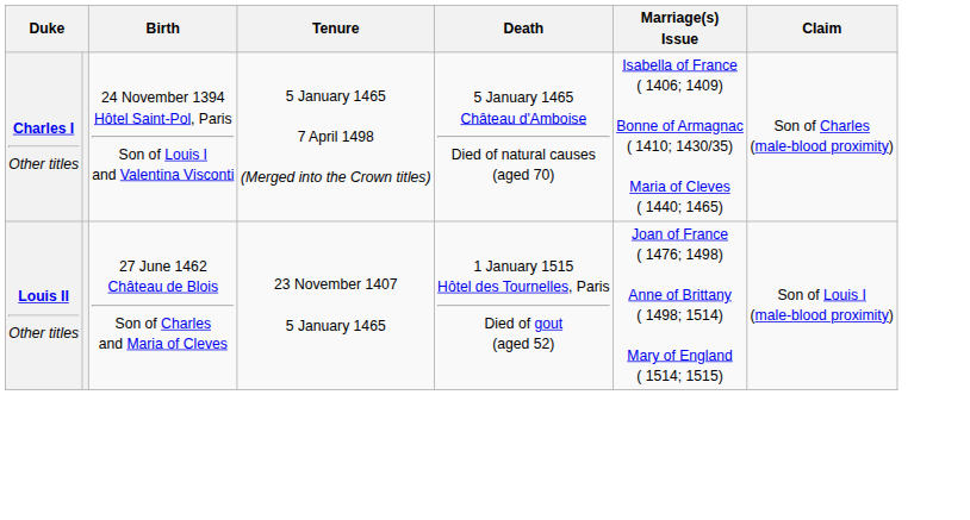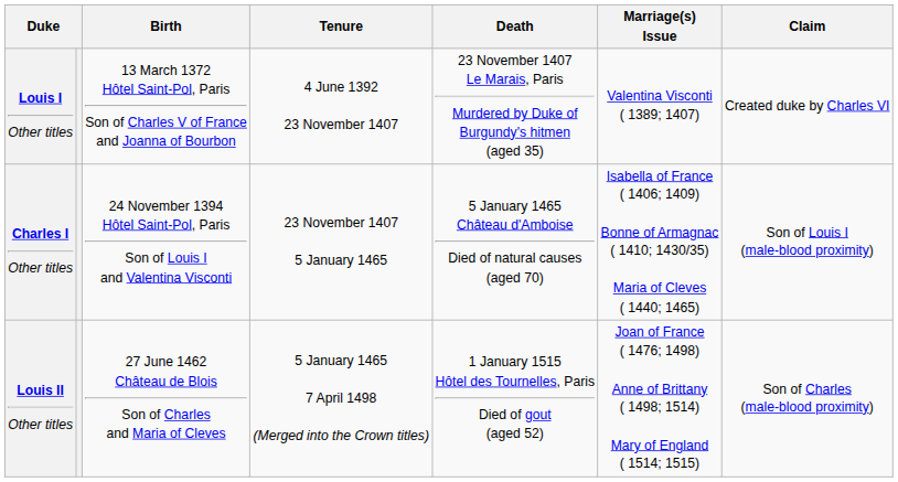+ row: Louis I Other titles | 13 March 1372 Hôtel Saint-Pol, Paris Son of Charles V of France and Joanna of Bourbon | 4 June 1392 23 November 1407 | 23 November 1407 Le Marais, Paris Murdered by Duke of Burgundy's hitmen (aged 35) | Valentina Visconti ( 1389; 1407) | Created duke by Charles VI
Charles I Other titles | Tenure: 5 January 1465 7 April 1498 (Merged into the Crown titles) -> 23 November 1407 5 January 1465
Charles I Other titles | Claim: Son of Charles (male-blood proximity) -> Son of Louis I (male-blood proximity)
Louis II Other titles | Tenure: 23 November 1407 5 January 1465 -> 5 January 1465 7 April 1498 (Merged into the Crown titles)
Louis II Other titles | Claim: Son of Louis I (male-blood proximity) -> Son of Charles (male-blood proximity)
